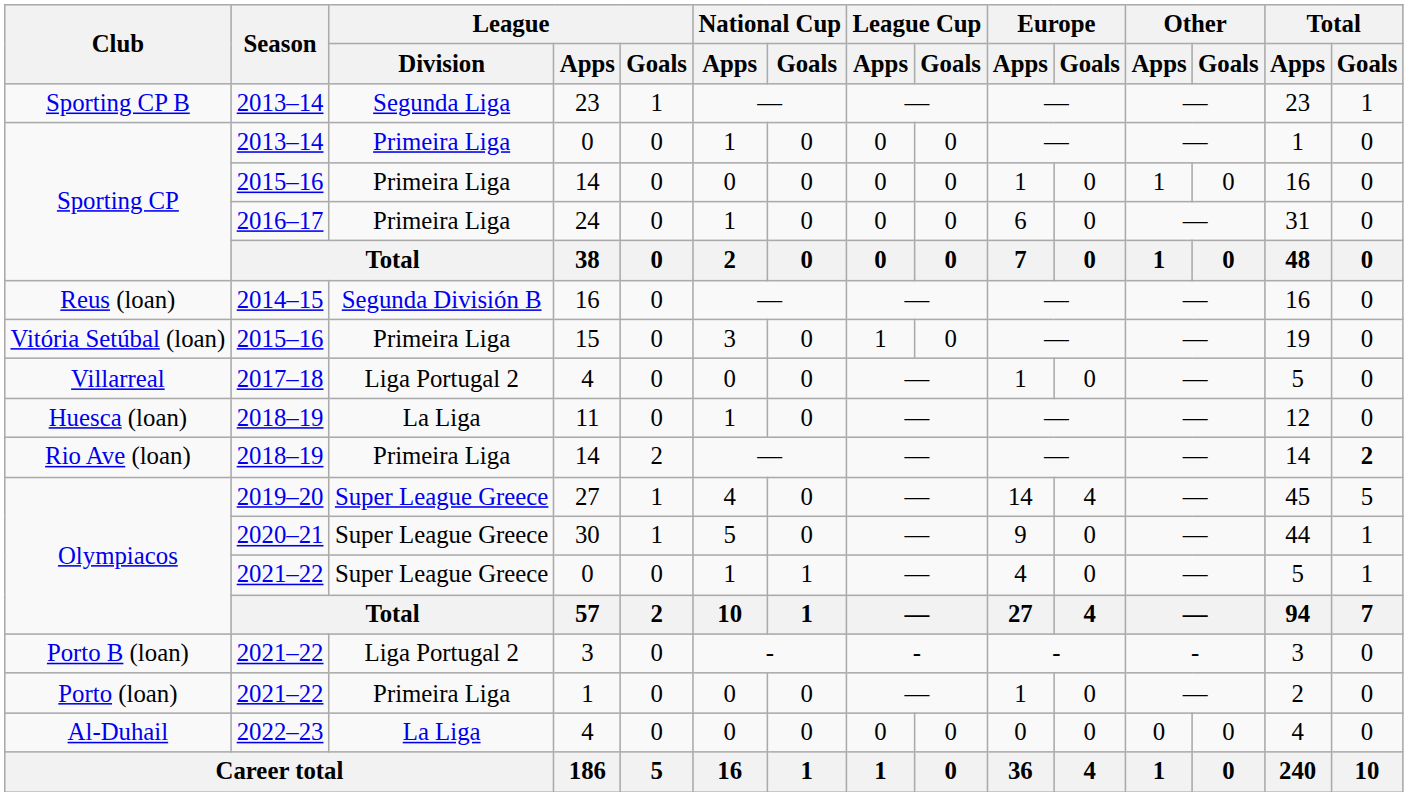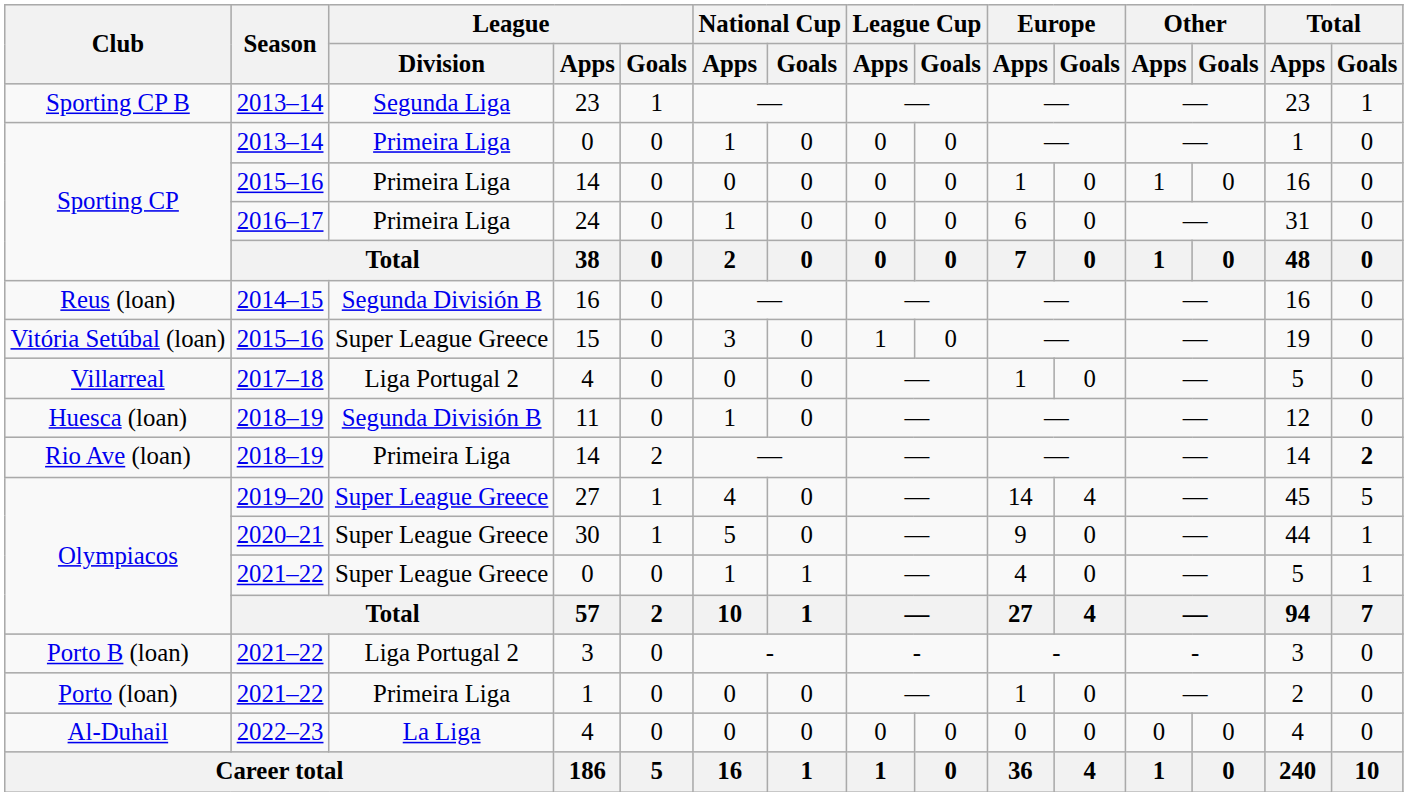15 | League / Division: Primeira Liga -> Super League Greece
11 | League / Division: La Liga -> Segunda División B
